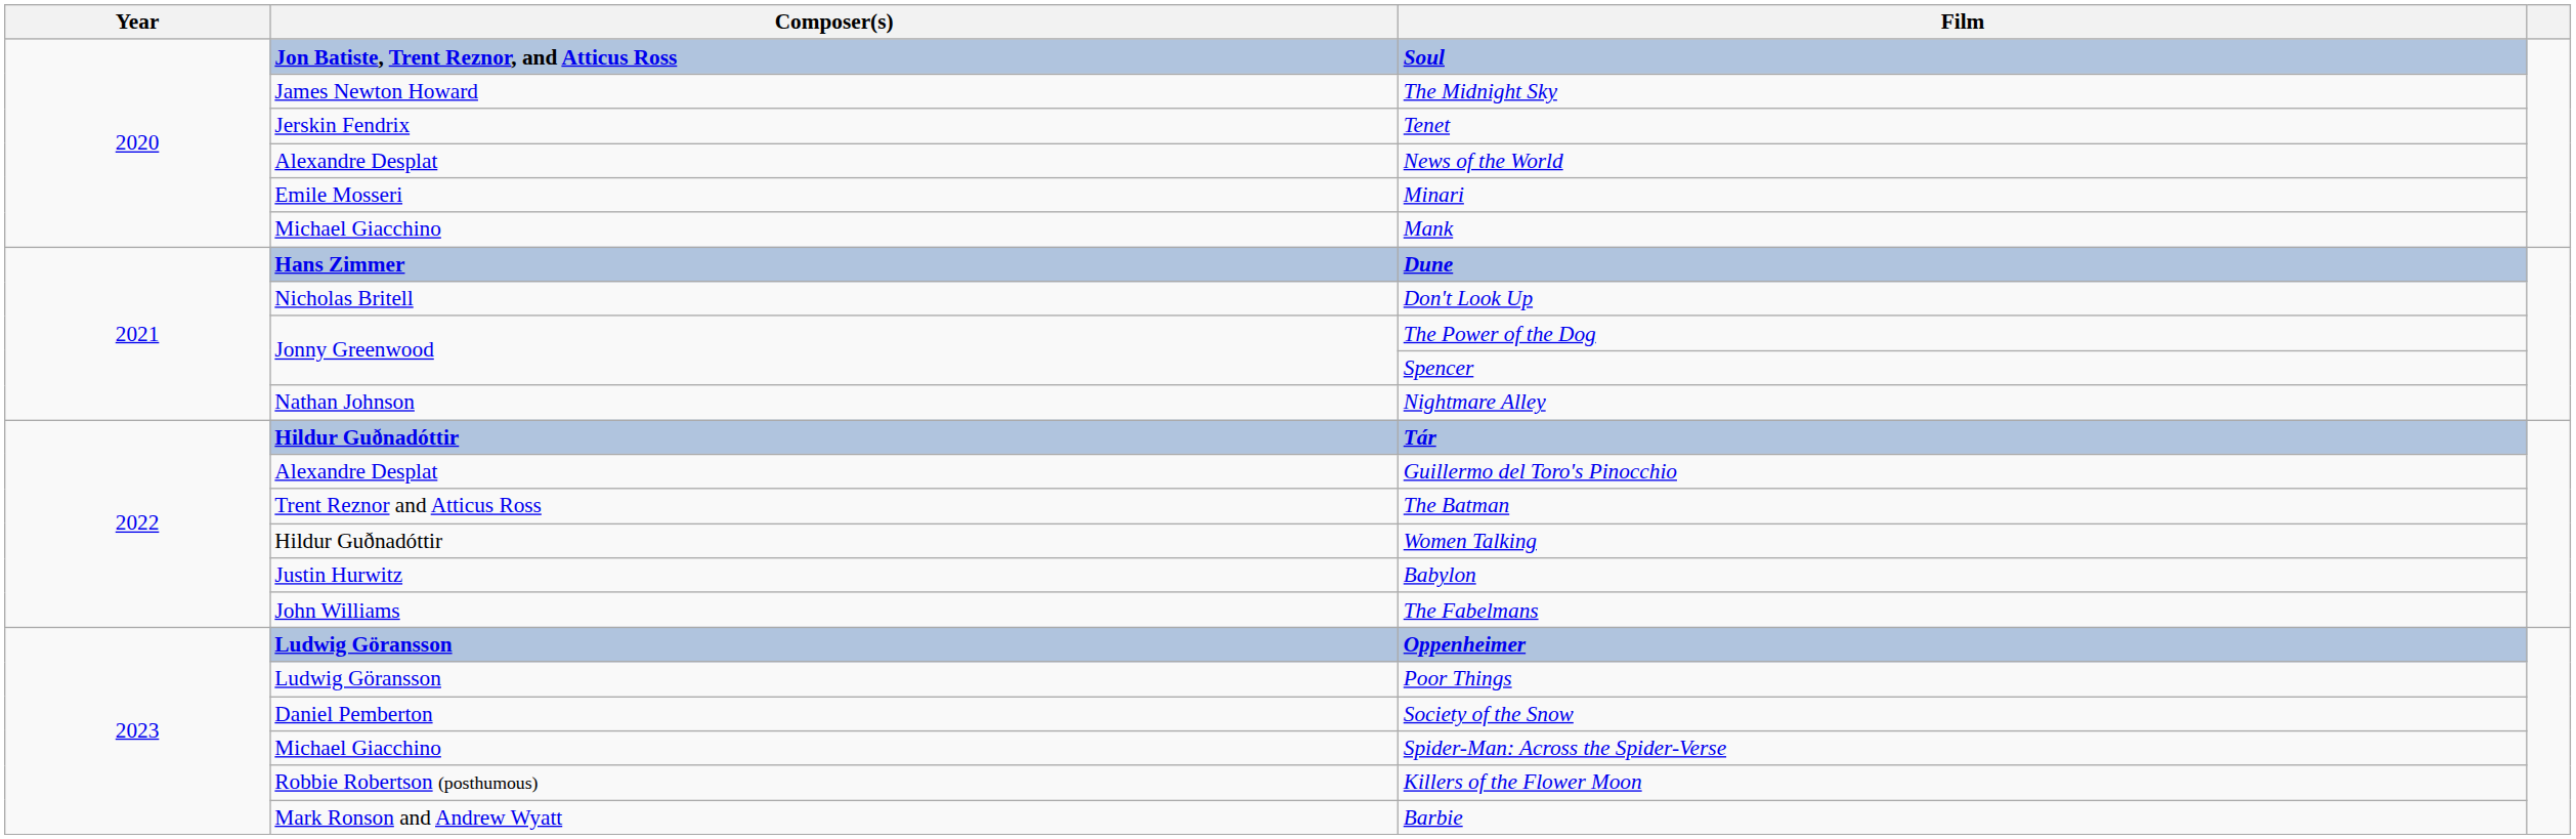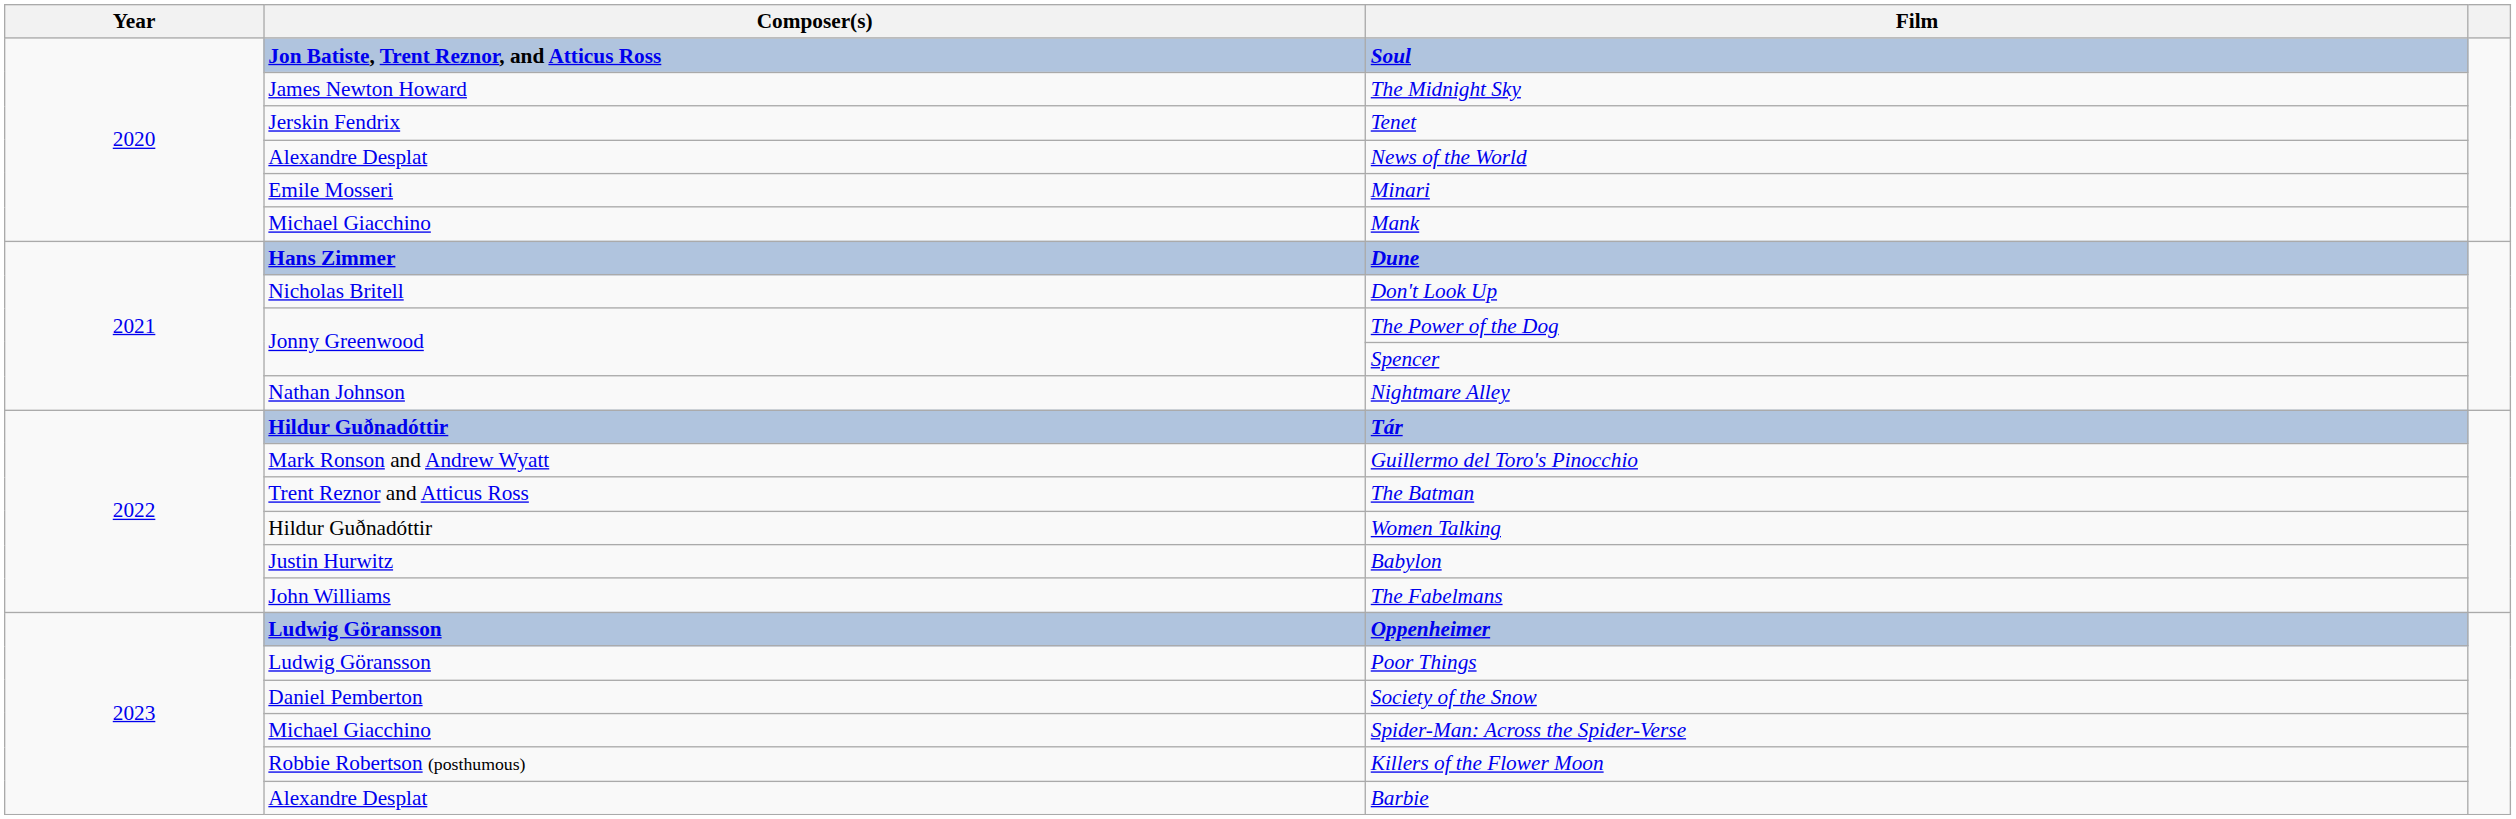Guillermo del Toro's Pinocchio | Composer(s): Alexandre Desplat -> Mark Ronson and Andrew Wyatt
Barbie | Composer(s): Mark Ronson and Andrew Wyatt -> Alexandre Desplat
